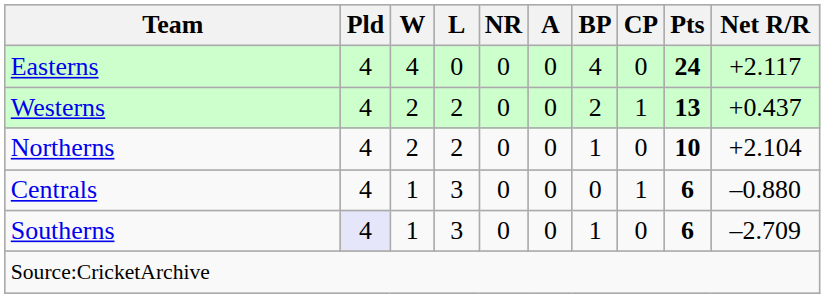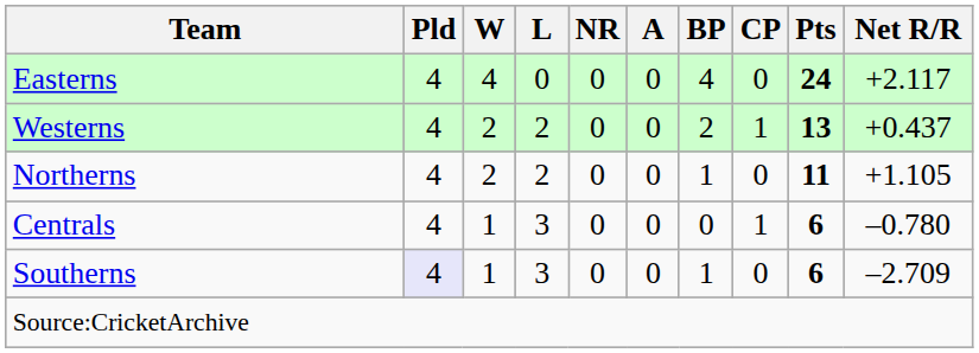Northerns | Pts: 10 -> 11
Northerns | Net R/R: +2.104 -> +1.105
Centrals | Net R/R: –0.880 -> –0.780
